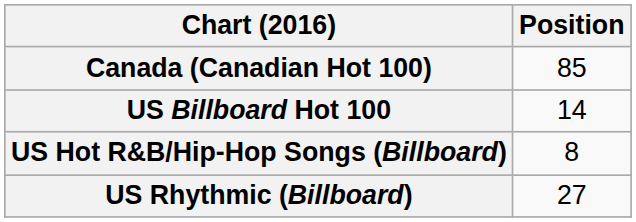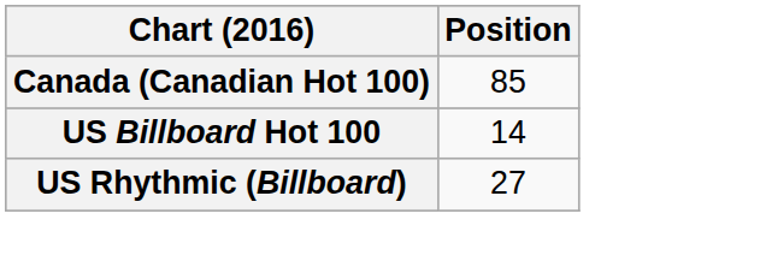- row: US Hot R&B/Hip-Hop Songs (Billboard) | 8
